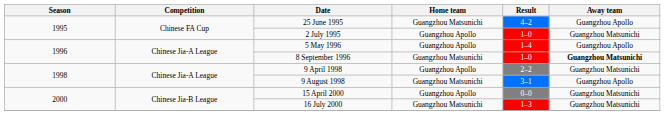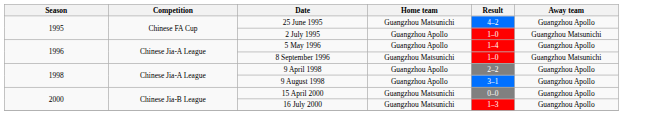8 September 1996 | Away team: bold -> normal
9 April 1998 | Away team: Guangzhou Matsunichi -> Guangzhou Apollo
9 August 1998 | Home team: Guangzhou Matsunichi -> Guangzhou Apollo
15 April 2000 | Home team: Guangzhou Apollo -> Guangzhou Matsunichi
15 April 2000 | Away team: Guangzhou Matsunichi -> Guangzhou Apollo
16 July 2000 | Away team: Guangzhou Matsunichi -> Guangzhou Apollo
